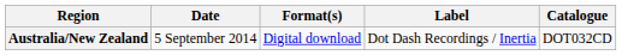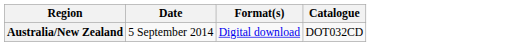- column: Label | Dot Dash Recordings / Inertia
